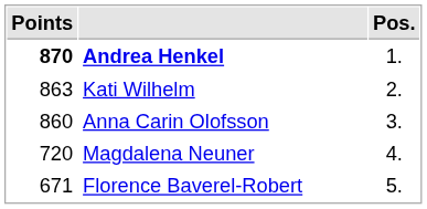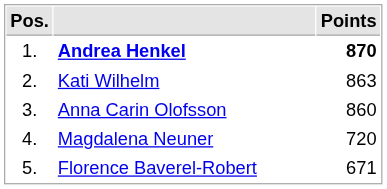columns swapped: Pos. <-> Points
